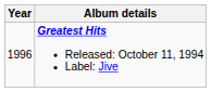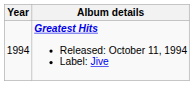Greatest Hits Released: October 11, 1994 Label: Jive | Year: 1996 -> 1994
